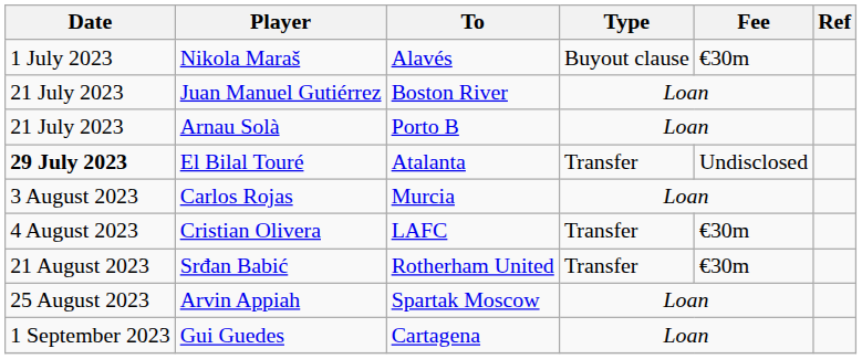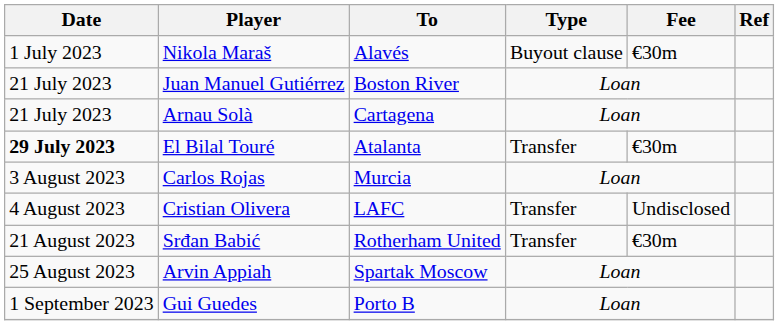Arnau Solà | To: Porto B -> Cartagena
El Bilal Touré | Fee: Undisclosed -> €30m
Cristian Olivera | Fee: €30m -> Undisclosed
Gui Guedes | To: Cartagena -> Porto B
